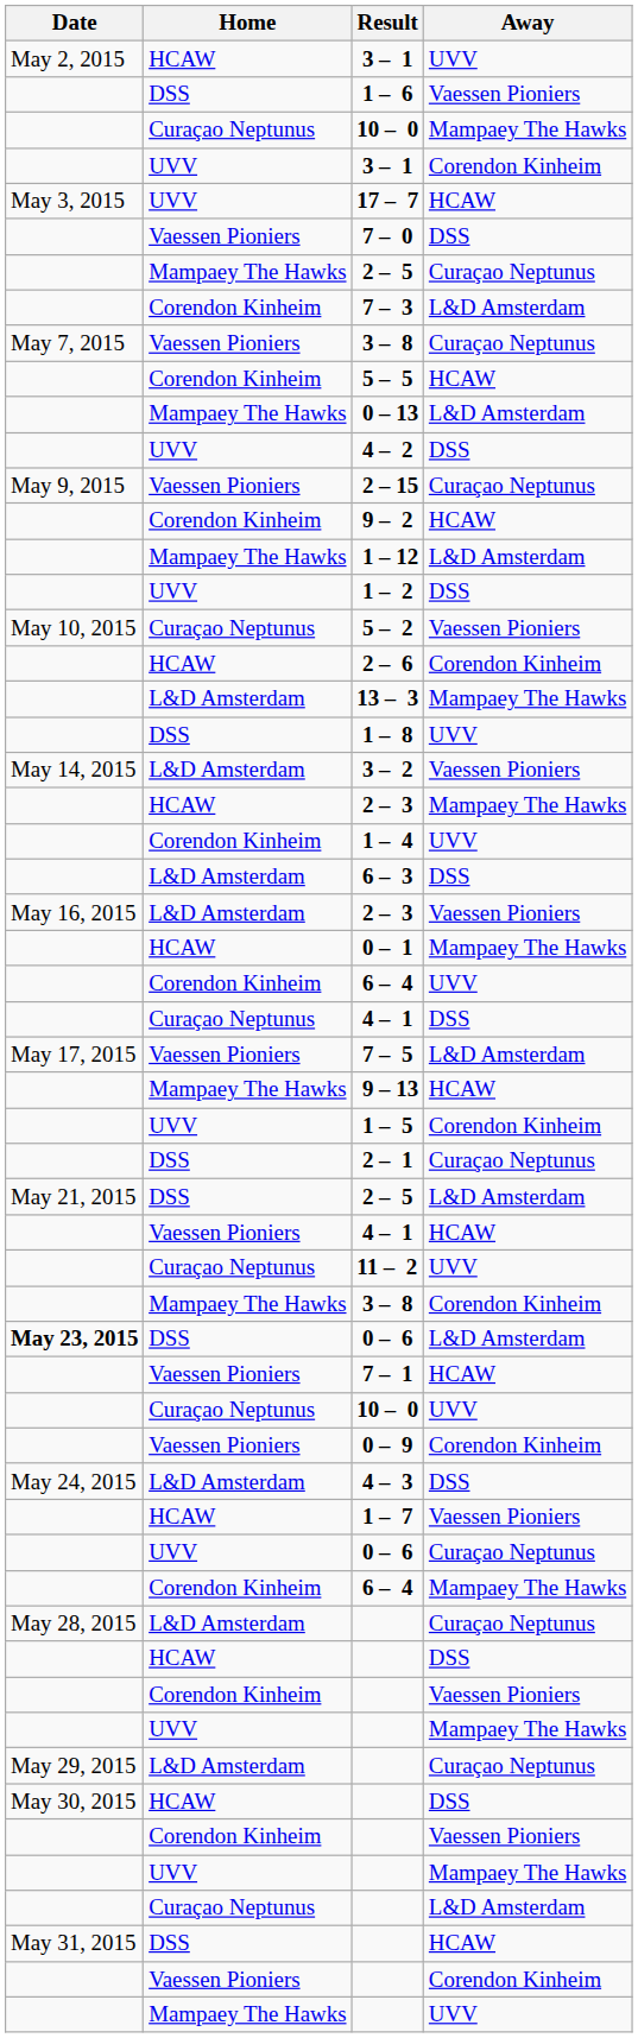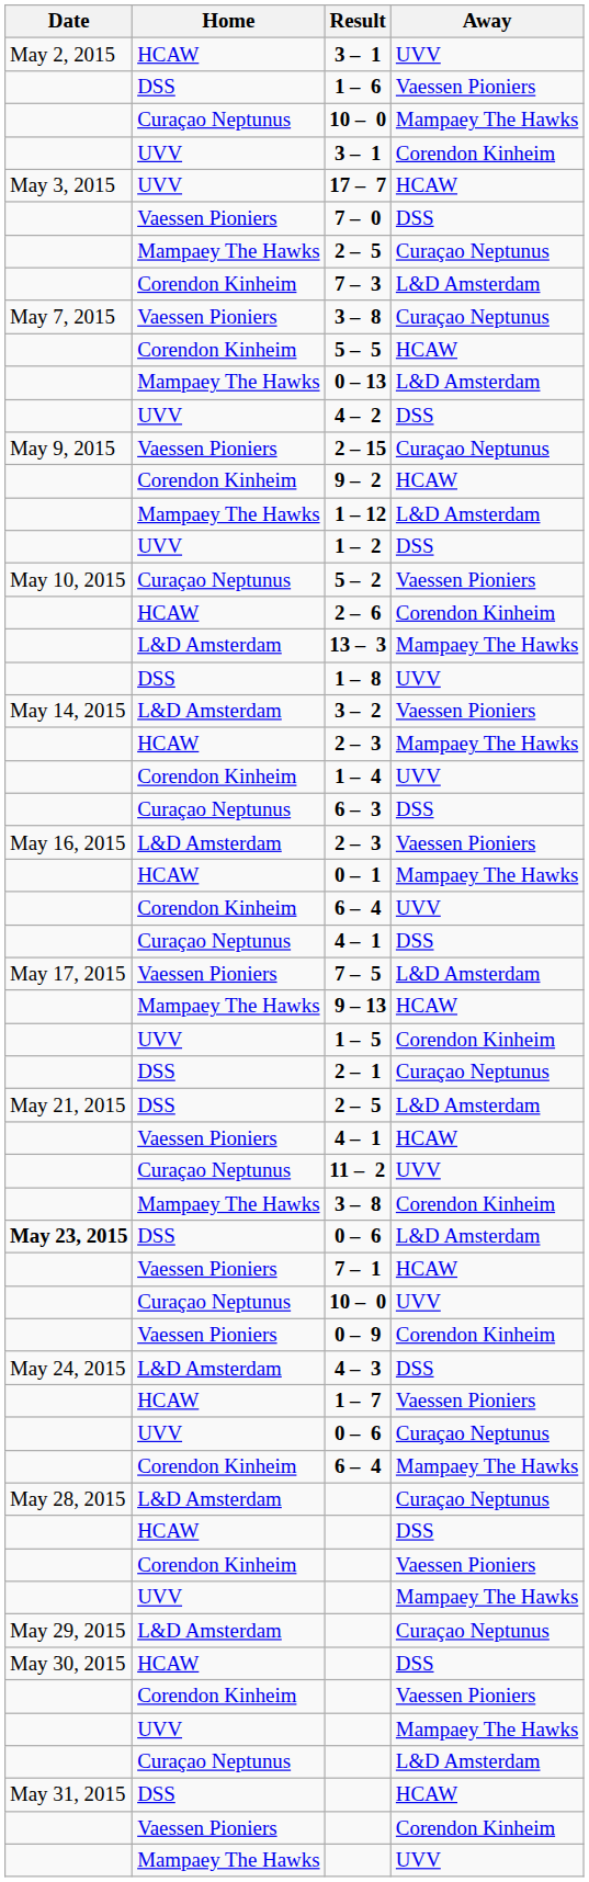6 – 3 | Home: L&D Amsterdam -> Curaçao Neptunus
